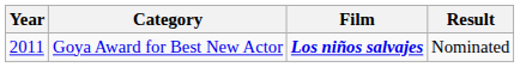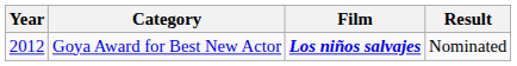Goya Award for Best New Actor | Year: 2011 -> 2012
